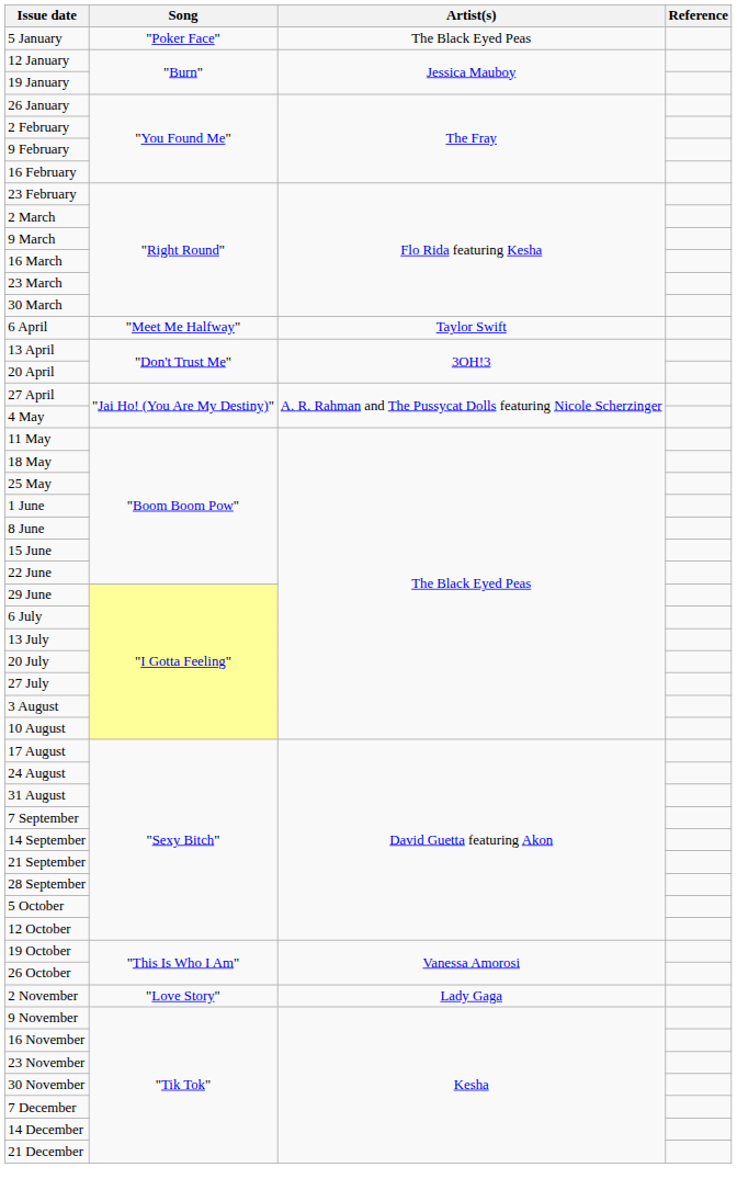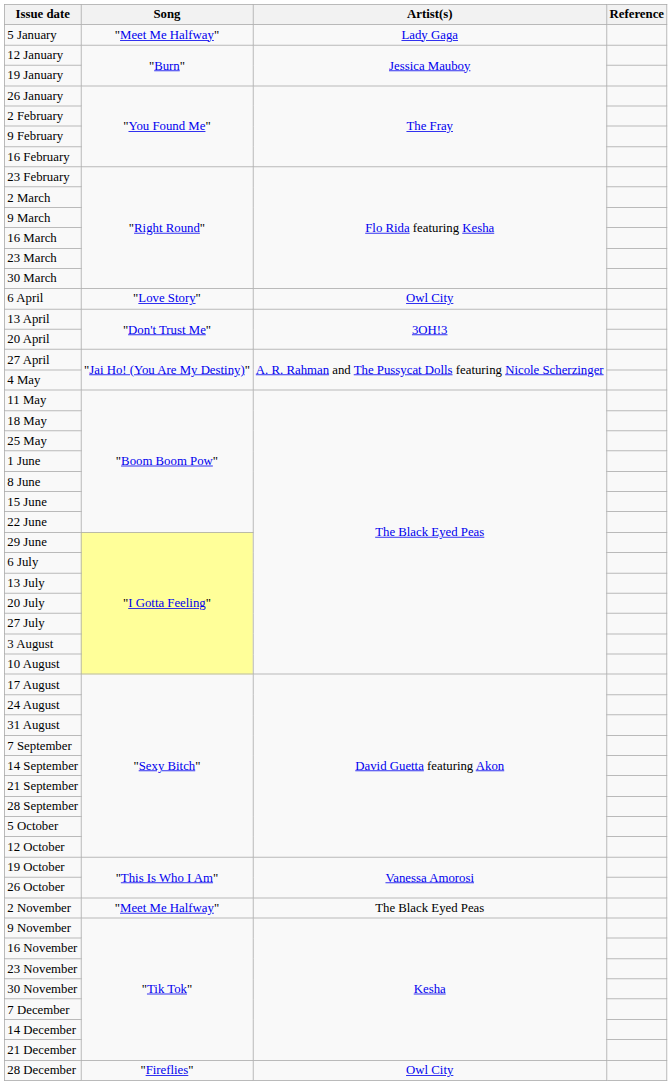5 January | Song: "Poker Face" -> "Meet Me Halfway"
5 January | Artist(s): The Black Eyed Peas -> Lady Gaga
6 April | Song: "Meet Me Halfway" -> "Love Story"
6 April | Artist(s): Taylor Swift -> Owl City
2 November | Song: "Love Story" -> "Meet Me Halfway"
2 November | Artist(s): Lady Gaga -> The Black Eyed Peas
+ row: 28 December | "Fireflies" | Owl City
